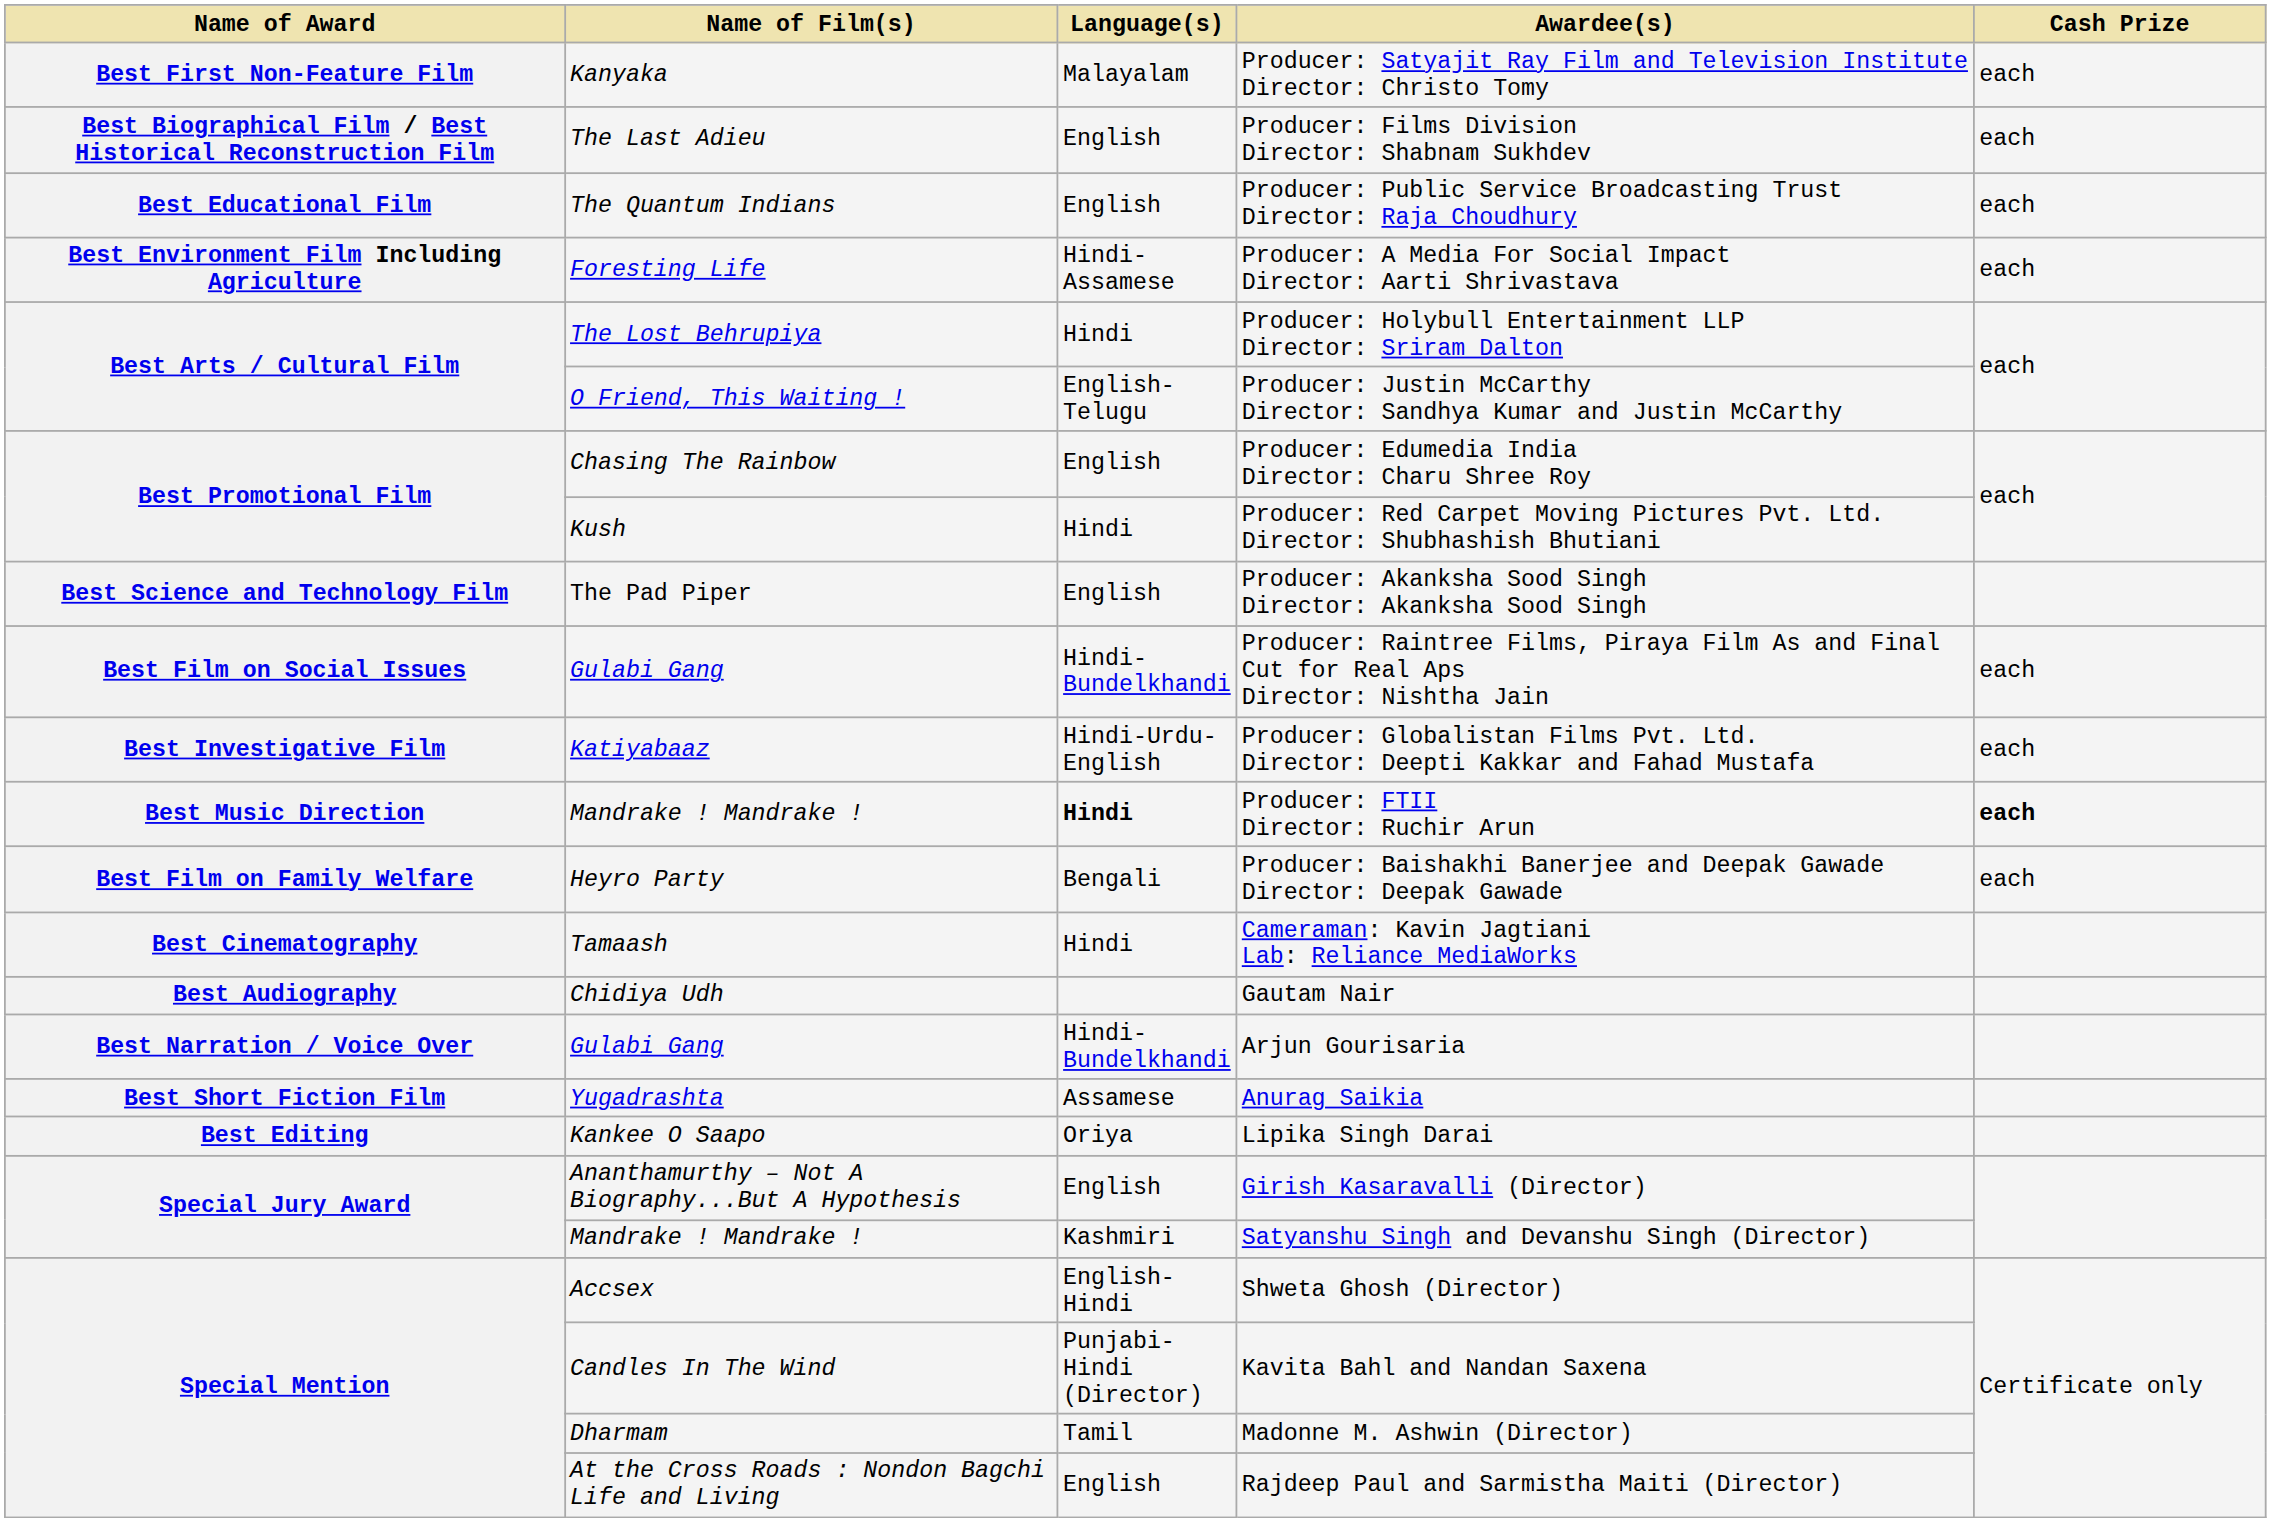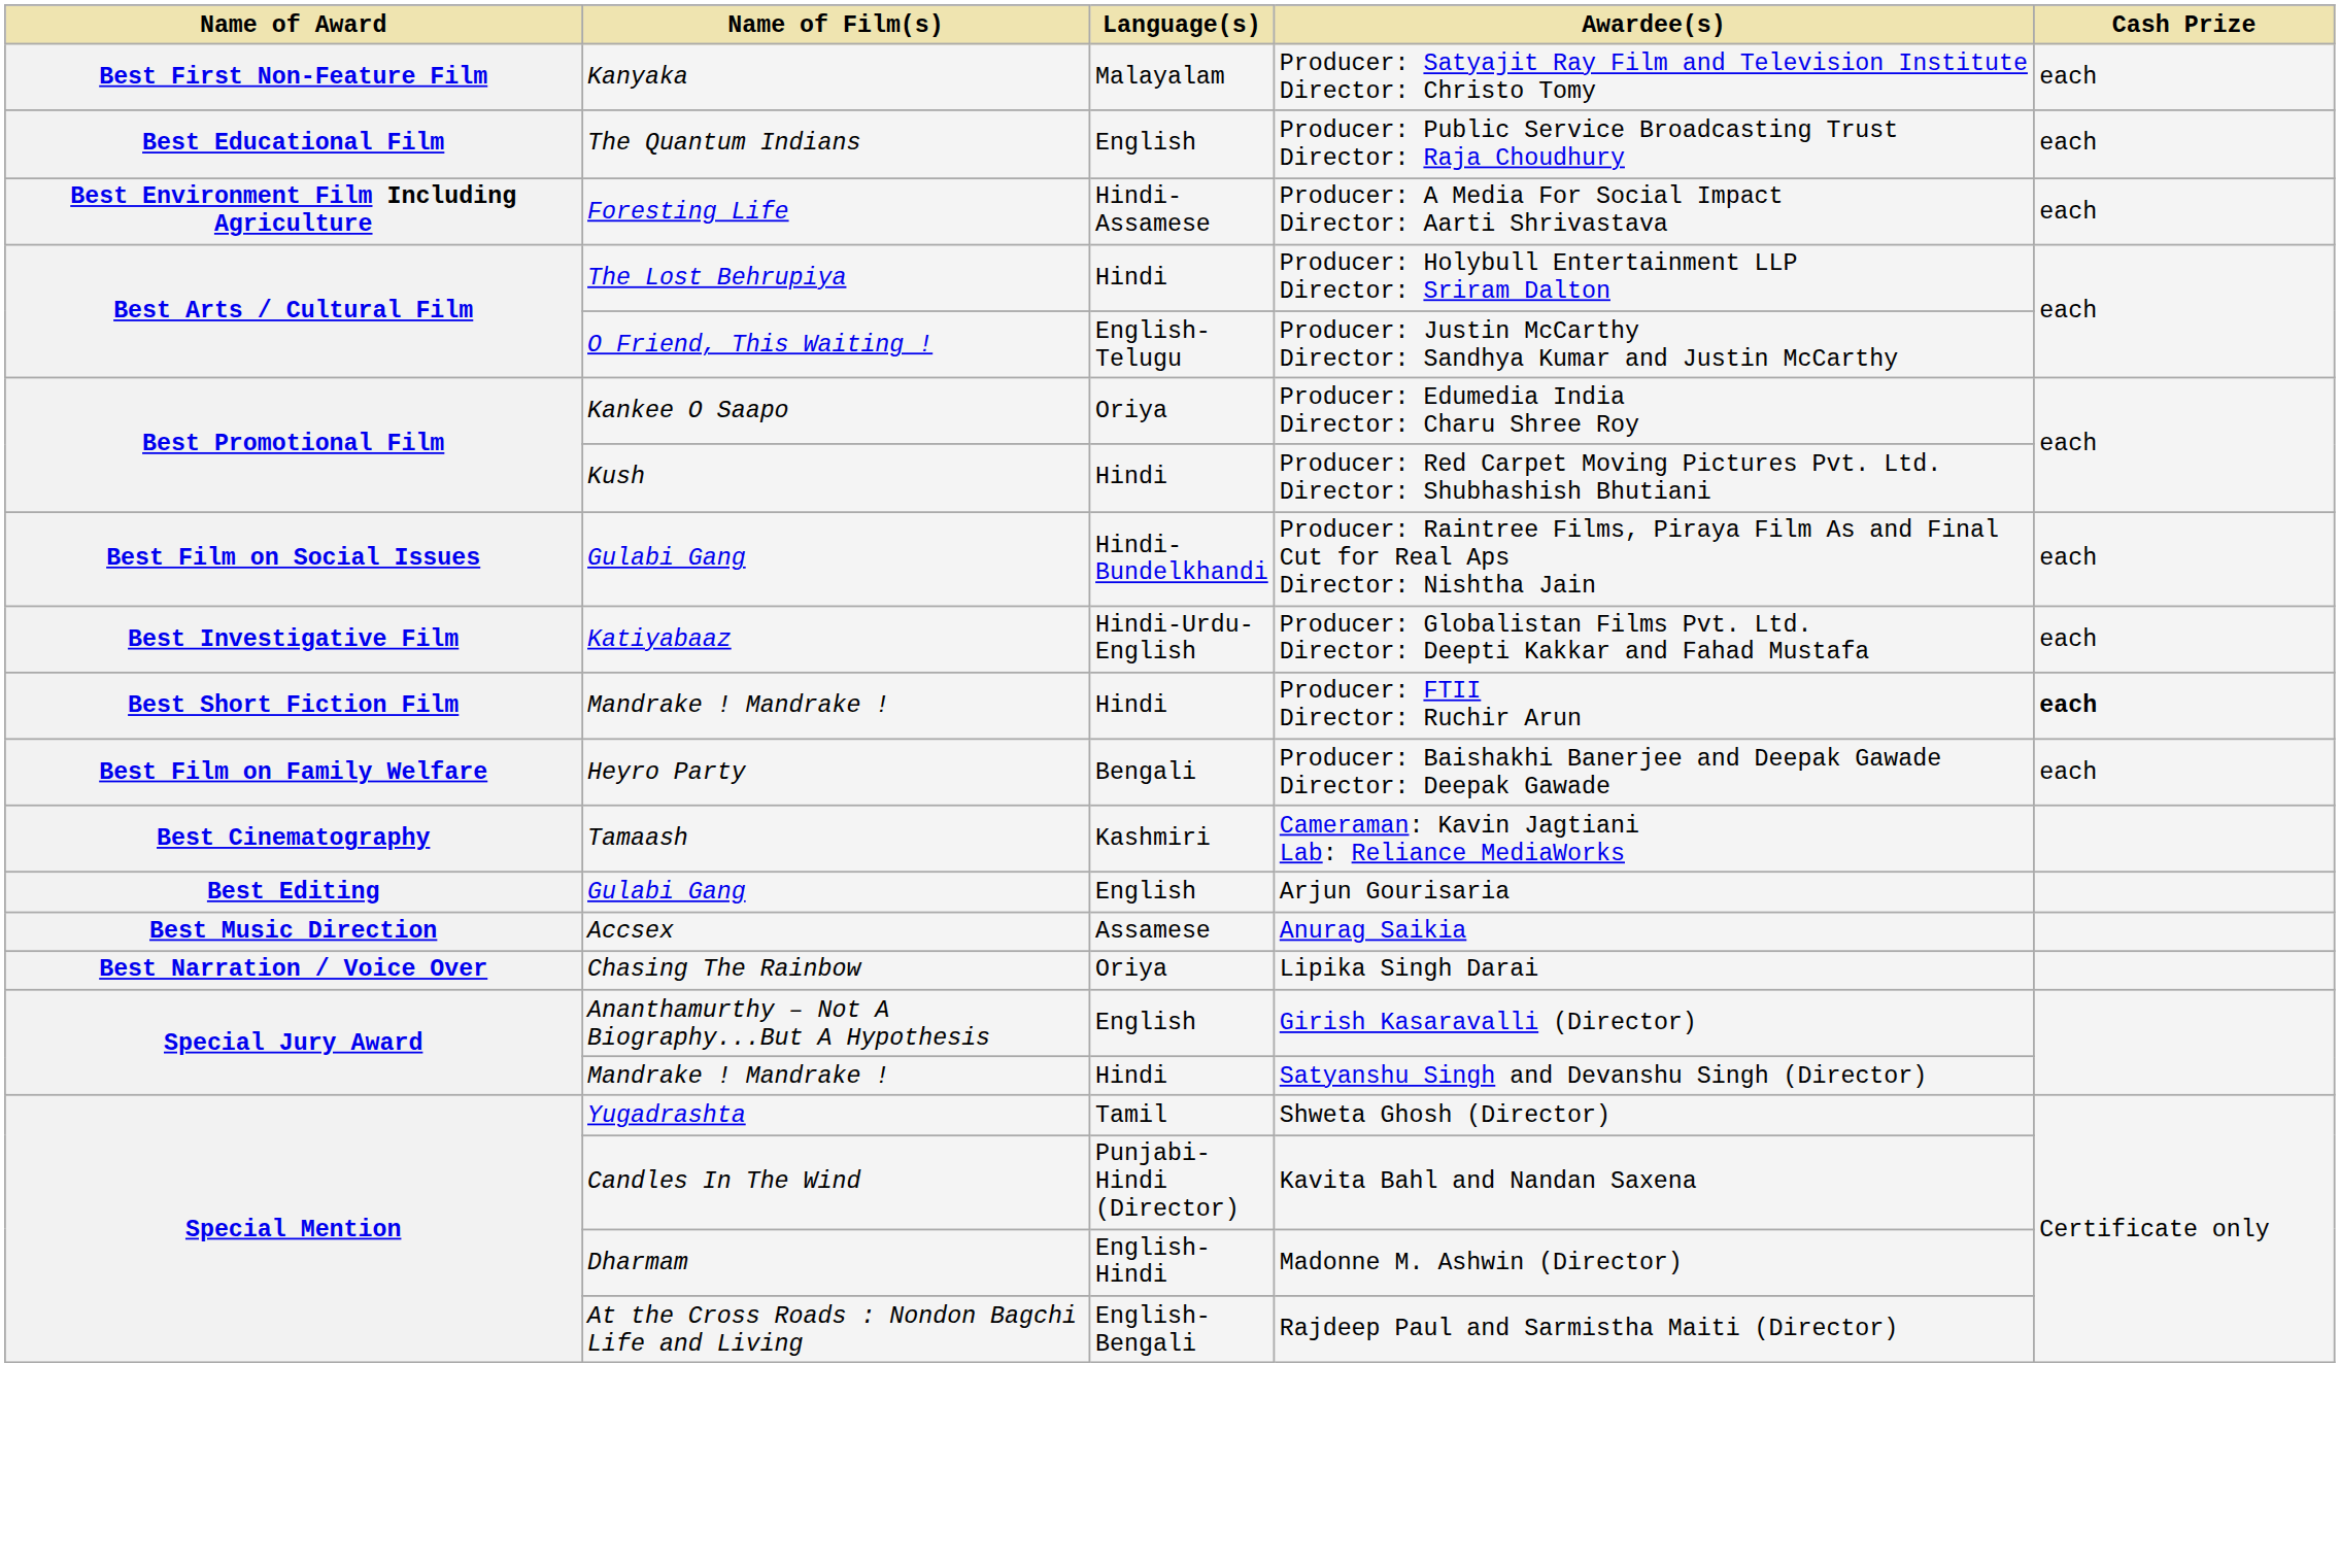- row: Best Biographical Film / Best Historical Reconstruction Film | The Last Adieu | English | Producer: Films Division Director: Shabnam Sukhdev | each
Producer: Edumedia India Director: Charu Shree Roy | Name of Film(s): Chasing The Rainbow -> Kankee O Saapo
Producer: Edumedia India Director: Charu Shree Roy | Language(s): English -> Oriya
- row: Best Science and Technology Film | The Pad Piper | English | Producer: Akanksha Sood Singh Director: Akanksha Sood Singh
Producer: FTII Director: Ruchir Arun | Name of Award: Best Music Direction -> Best Short Fiction Film
Producer: FTII Director: Ruchir Arun | Language(s): bold -> normal
Cameraman: Kavin Jagtiani Lab: Reliance MediaWorks | Language(s): Hindi -> Kashmiri
- row: Best Audiography | Chidiya Udh | Gautam Nair
Arjun Gourisaria | Name of Award: Best Narration / Voice Over -> Best Editing
Arjun Gourisaria | Language(s): Hindi-Bundelkhandi -> English
Anurag Saikia | Name of Award: Best Short Fiction Film -> Best Music Direction
Anurag Saikia | Name of Film(s): Yugadrashta -> Accsex
Lipika Singh Darai | Name of Award: Best Editing -> Best Narration / Voice Over
Lipika Singh Darai | Name of Film(s): Kankee O Saapo -> Chasing The Rainbow
Satyanshu Singh and Devanshu Singh (Director) | Language(s): Kashmiri -> Hindi
Shweta Ghosh (Director) | Name of Film(s): Accsex -> Yugadrashta
Shweta Ghosh (Director) | Language(s): English-Hindi -> Tamil
Madonne M. Ashwin (Director) | Language(s): Tamil -> English-Hindi
Rajdeep Paul and Sarmistha Maiti (Director) | Language(s): English -> English-Bengali
